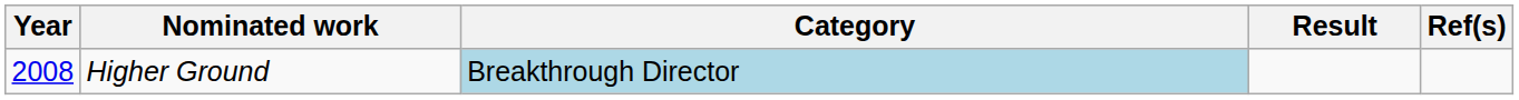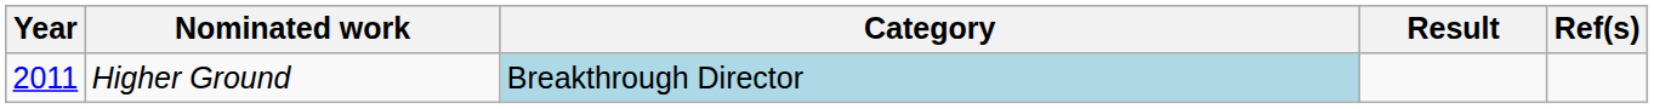Higher Ground | Year: 2008 -> 2011
